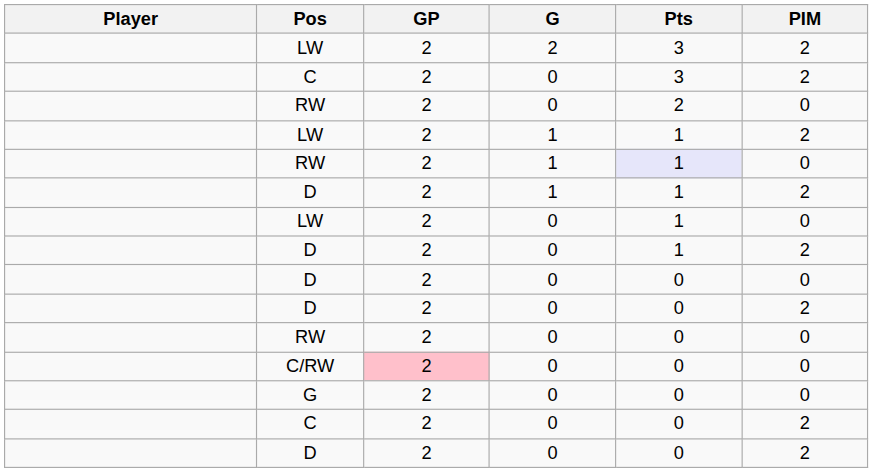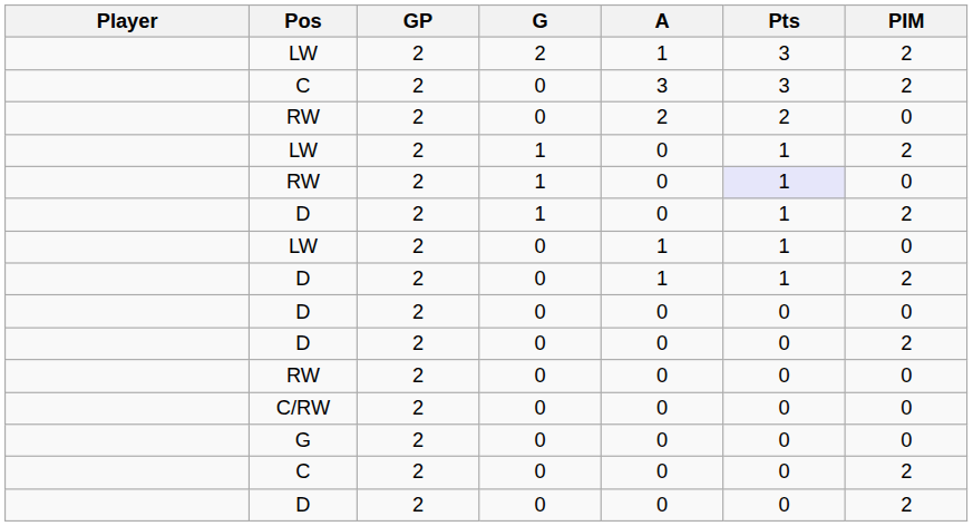+ column: A | 1 | 3 | 2 | 0 | 0 | 0 | 1 | 1 | 0 | 0 | 0 | 0 | 0 | 0 | 0
C/RW | GP: pink background -> no background
